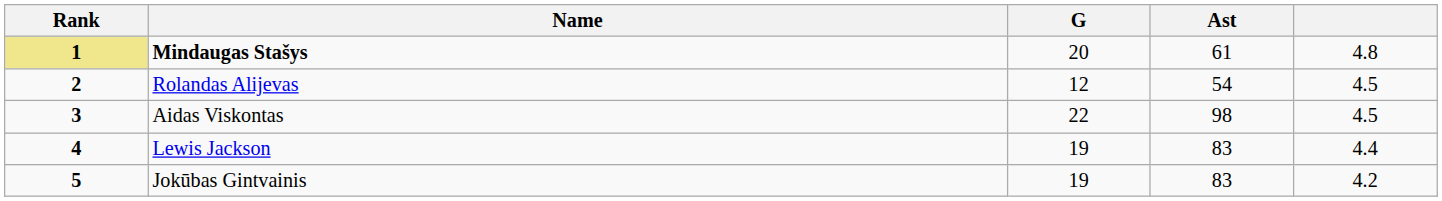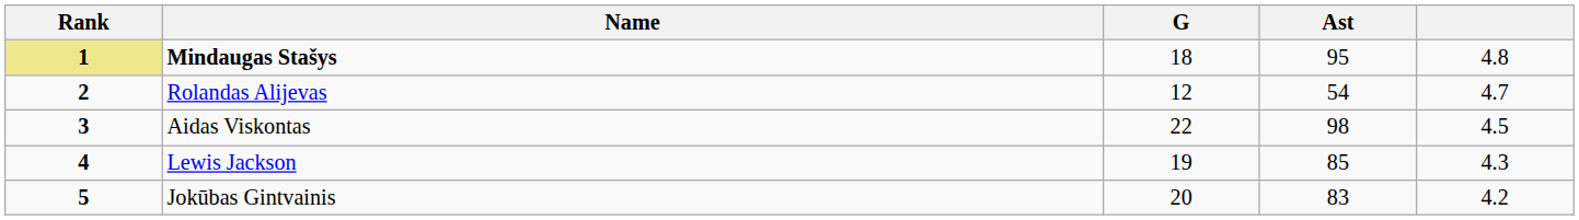Mindaugas Stašys | G: 20 -> 18
Mindaugas Stašys | Ast: 61 -> 95
Rolandas Alijevas | column 5: 4.5 -> 4.7
Lewis Jackson | Ast: 83 -> 85
Lewis Jackson | column 5: 4.4 -> 4.3
Jokūbas Gintvainis | G: 19 -> 20
